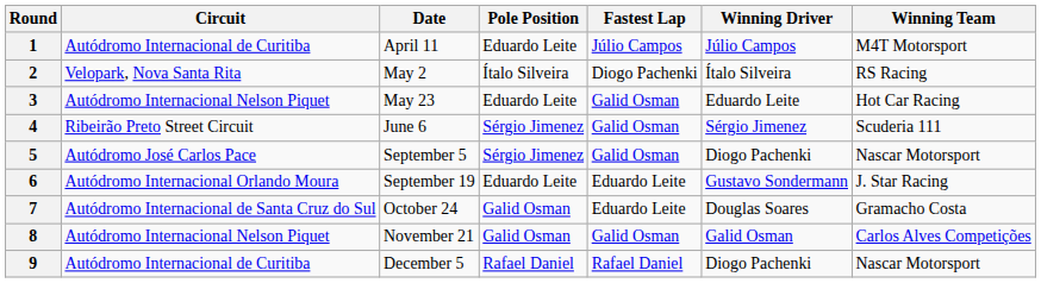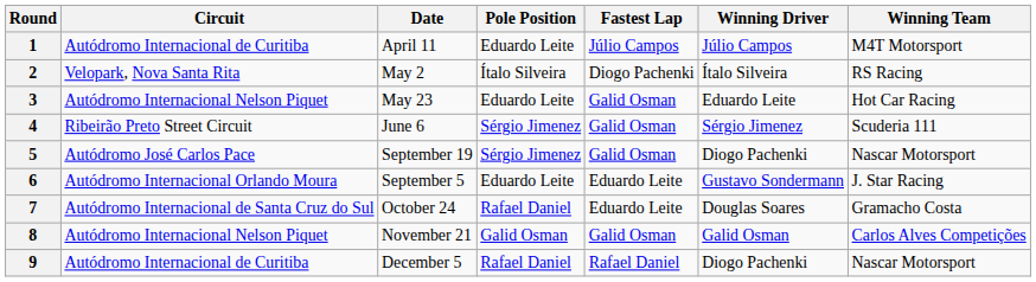5 | Date: September 5 -> September 19
6 | Date: September 19 -> September 5
7 | Pole Position: Galid Osman -> Rafael Daniel
